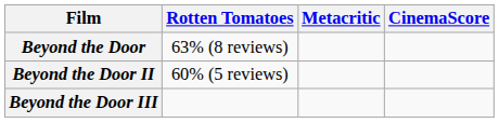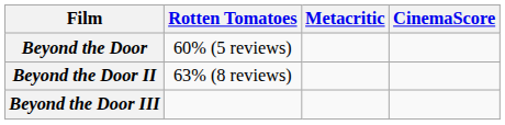Beyond the Door | Rotten Tomatoes: 63% (8 reviews) -> 60% (5 reviews)
Beyond the Door II | Rotten Tomatoes: 60% (5 reviews) -> 63% (8 reviews)
